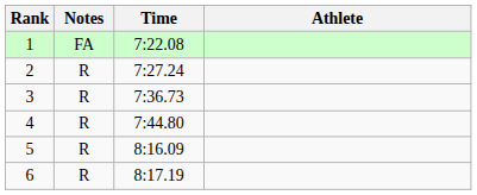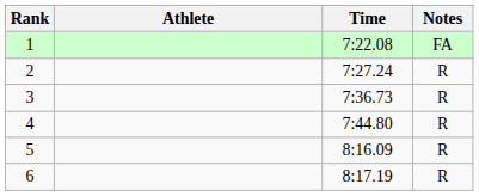columns swapped: Athlete <-> Notes
